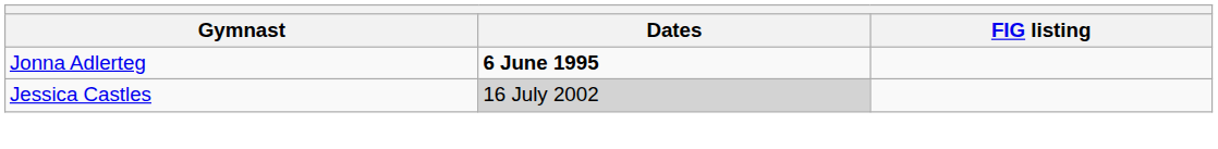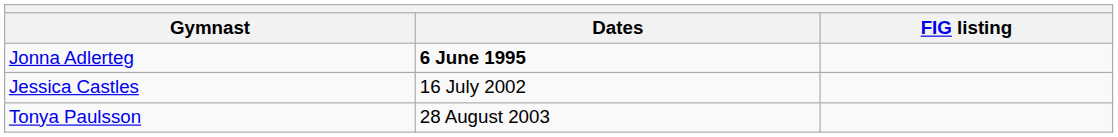Jessica Castles | Dates: lightgrey background -> no background
+ row: Tonya Paulsson | 28 August 2003
